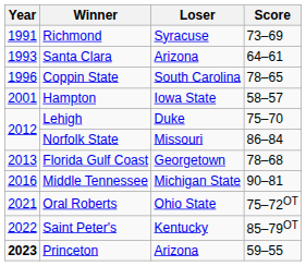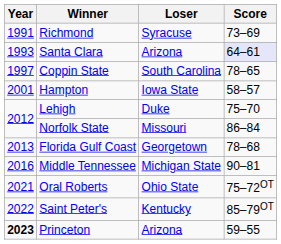Santa Clara | Score: no background -> lavender background
Coppin State | Year: 1996 -> 1997
